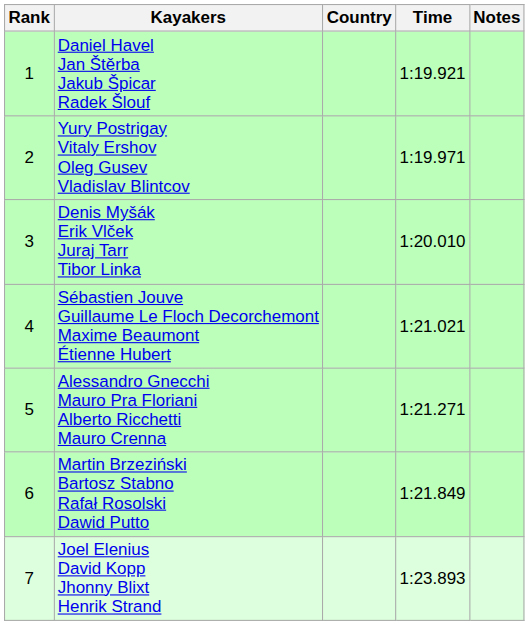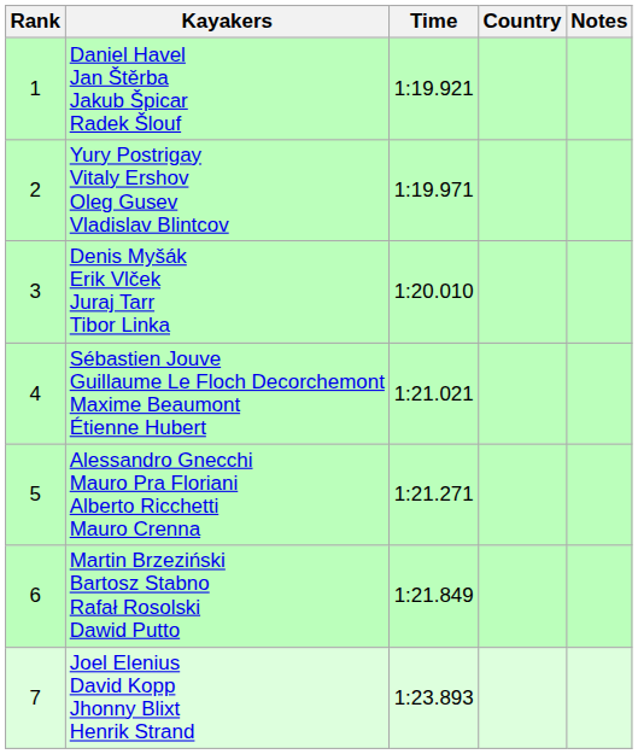columns swapped: Country <-> Time
